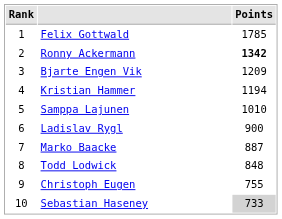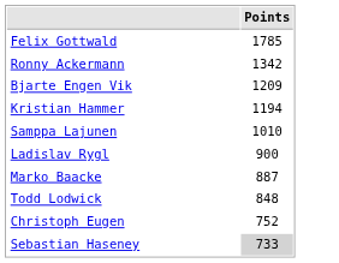- column: Rank | 1 | 2 | 3 | 4 | 5 | 6 | 7 | 8 | 9 | 10
Ronny Ackermann | Points: bold -> normal
Christoph Eugen | Points: 755 -> 752
